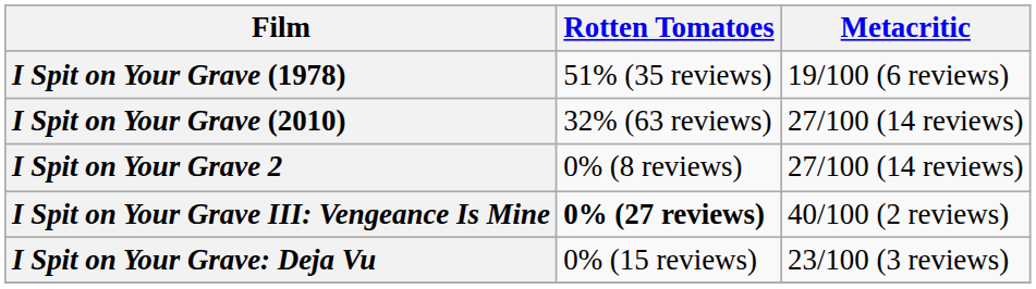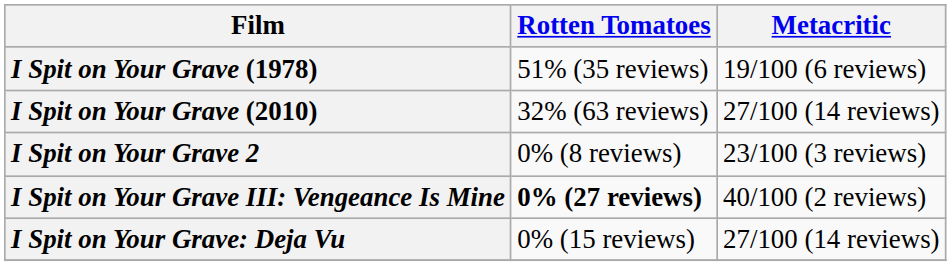I Spit on Your Grave 2 | Metacritic: 27/100 (14 reviews) -> 23/100 (3 reviews)
I Spit on Your Grave: Deja Vu | Metacritic: 23/100 (3 reviews) -> 27/100 (14 reviews)
